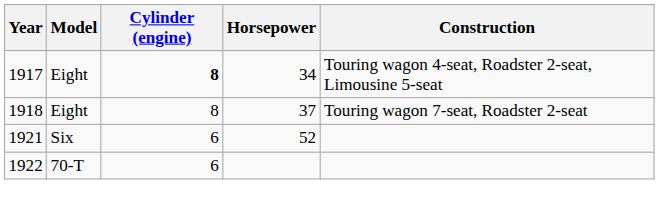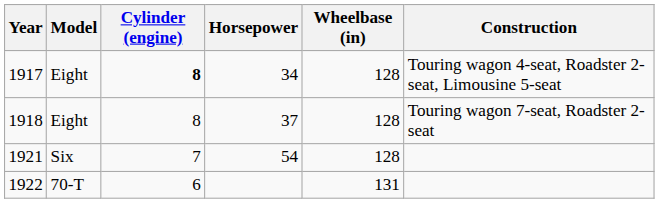+ column: Wheelbase (in) | 128 | 128 | 128 | 131
1921 | Cylinder (engine): 6 -> 7
1921 | Horsepower: 52 -> 54
